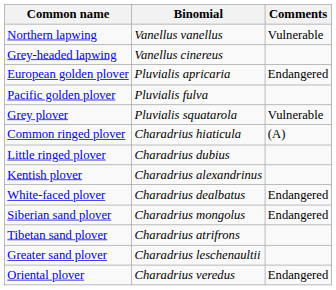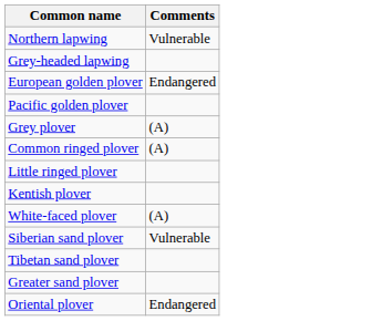- column: Binomial | Vanellus vanellus | Vanellus cinereus | Pluvialis apricaria | Pluvialis fulva | Pluvialis squatarola | Charadrius hiaticula | Charadrius dubius | Charadrius alexandrinus | Charadrius dealbatus | Charadrius mongolus | Charadrius atrifrons | Charadrius leschenaultii | Charadrius veredus
Grey plover | Comments: Vulnerable -> (A)
White-faced plover | Comments: Endangered -> (A)
Siberian sand plover | Comments: Endangered -> Vulnerable
